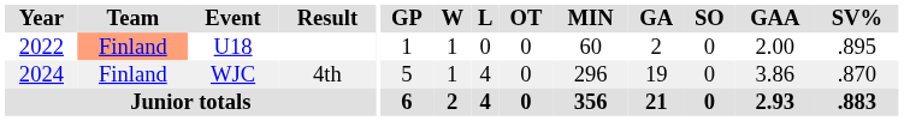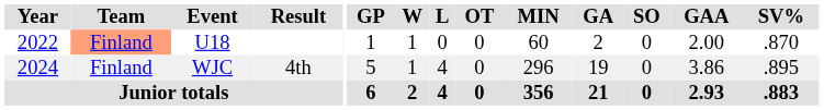U18 | SV%: .895 -> .870
WJC | SV%: .870 -> .895
